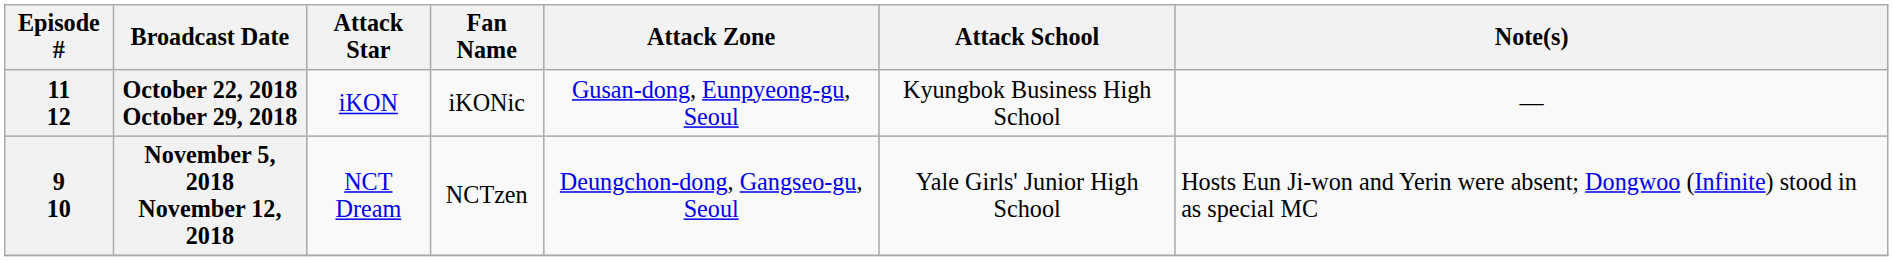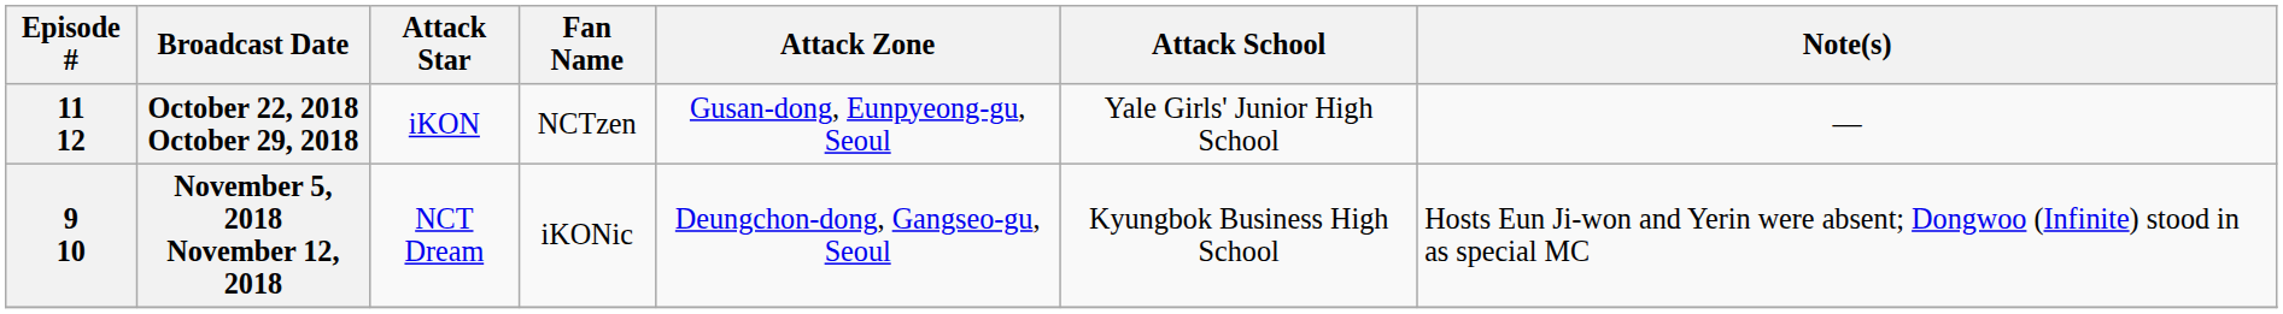October 22, 2018 October 29, 2018 | Fan Name: iKONic -> NCTzen
October 22, 2018 October 29, 2018 | Attack School: Kyungbok Business High School -> Yale Girls' Junior High School
November 5, 2018 November 12, 2018 | Fan Name: NCTzen -> iKONic
November 5, 2018 November 12, 2018 | Attack School: Yale Girls' Junior High School -> Kyungbok Business High School
